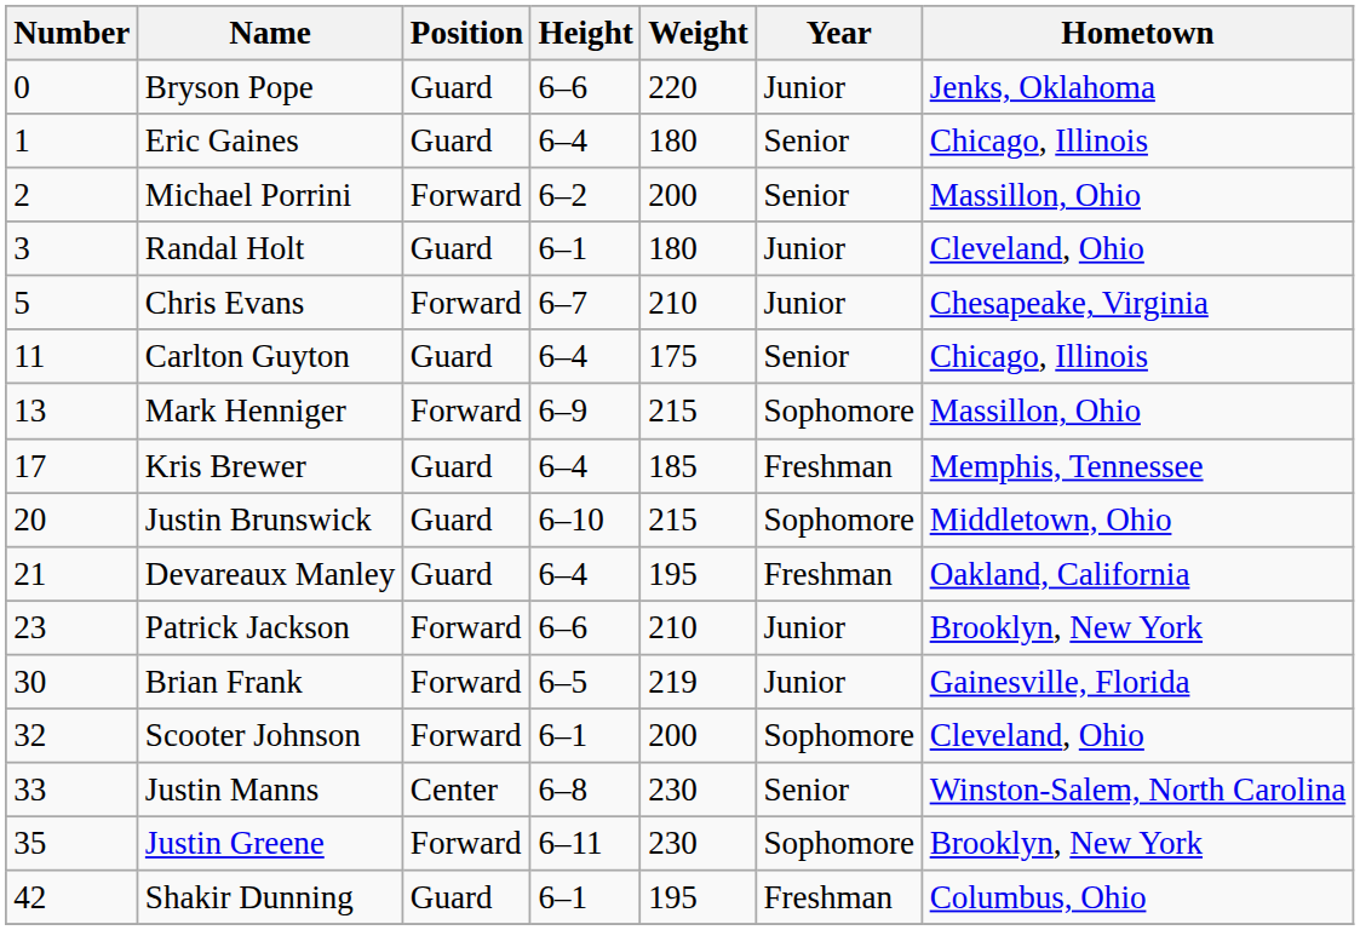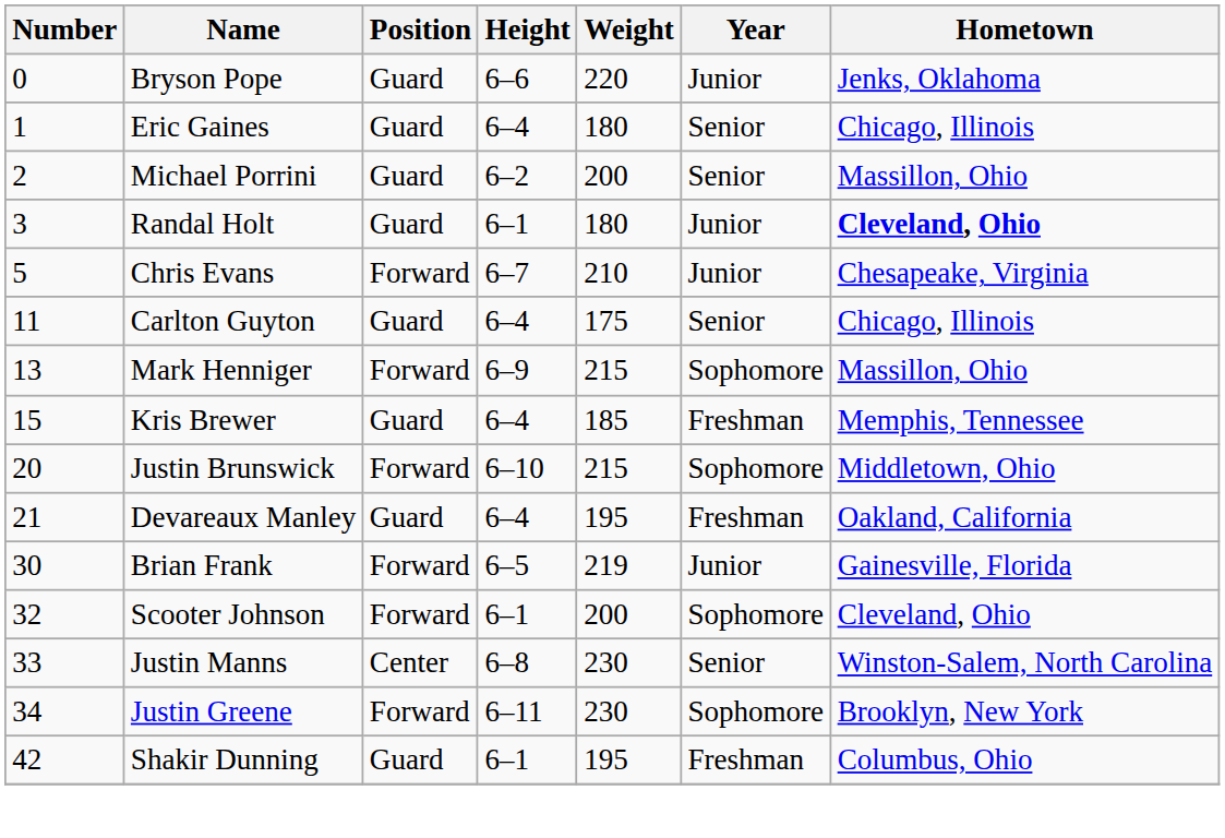Michael Porrini | Position: Forward -> Guard
Randal Holt | Hometown: normal -> bold
Kris Brewer | Number: 17 -> 15
Justin Brunswick | Position: Guard -> Forward
- row: 23 | Patrick Jackson | Forward | 6–6 | 210 | Junior | Brooklyn, New York
Justin Greene | Number: 35 -> 34
